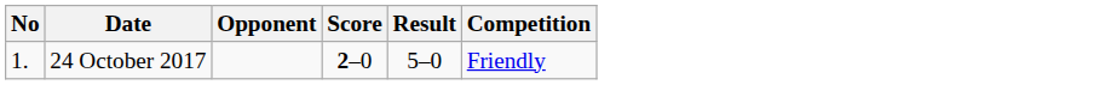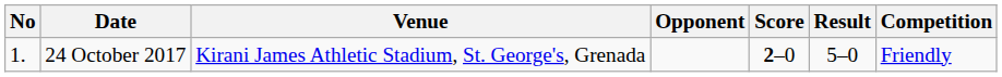+ column: Venue | Kirani James Athletic Stadium, St. George's, Grenada
